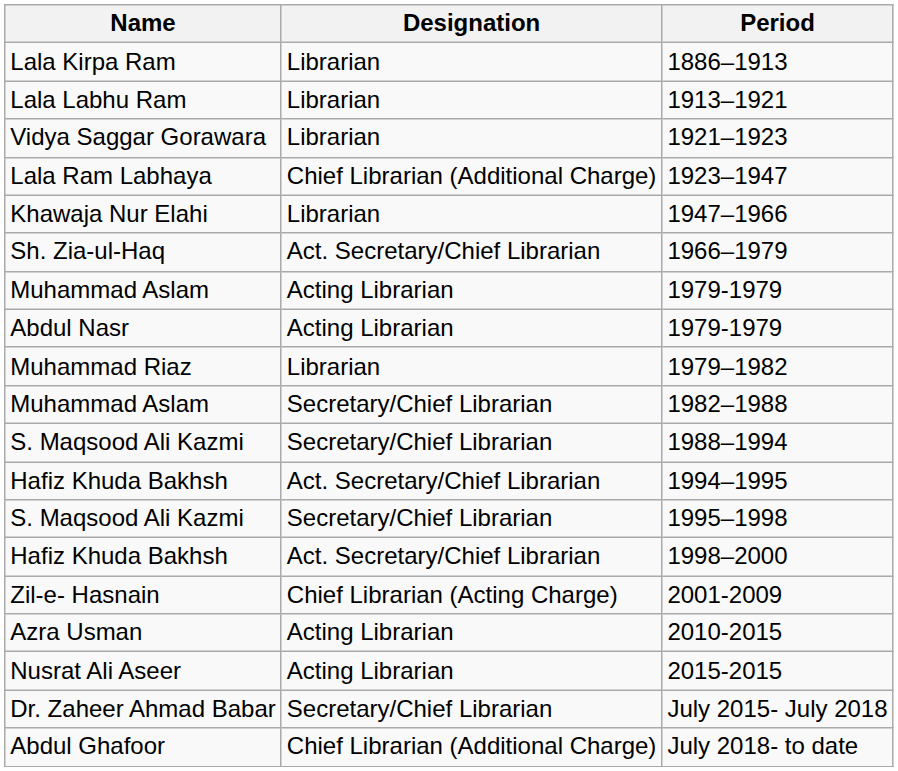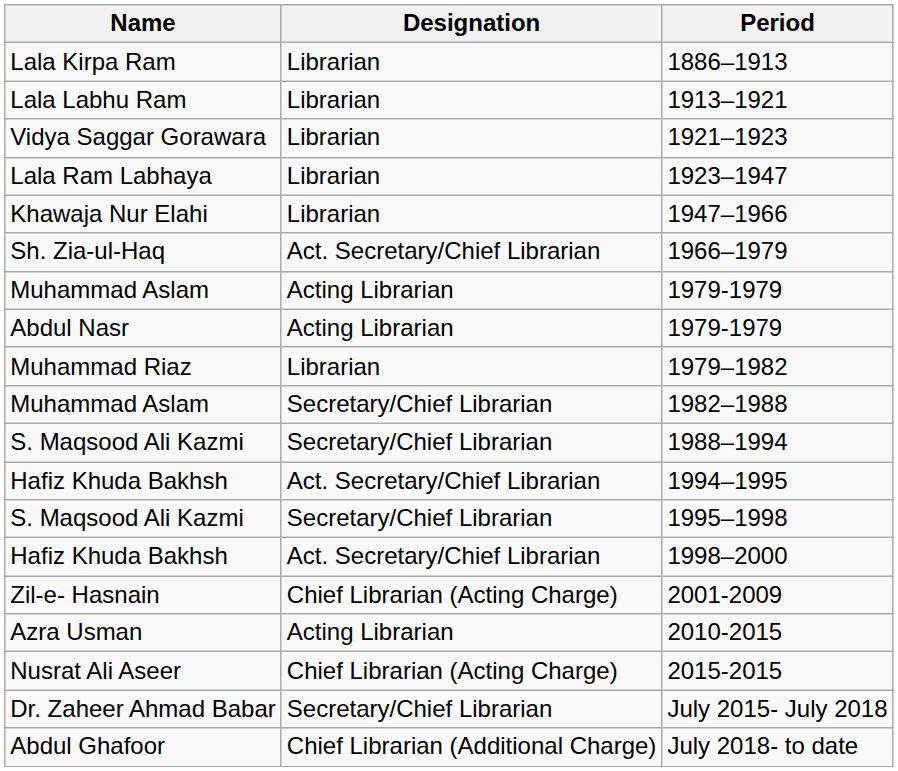1923–1947 | Designation: Chief Librarian (Additional Charge) -> Librarian
2015-2015 | Designation: Acting Librarian -> Chief Librarian (Acting Charge)
